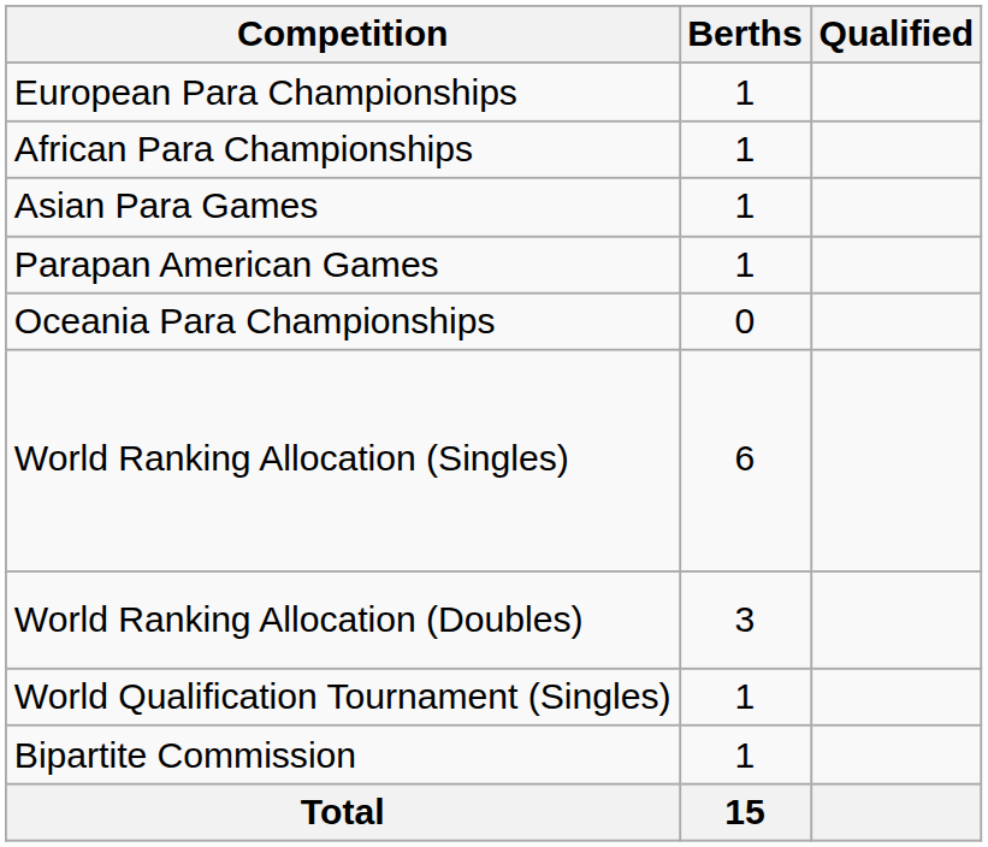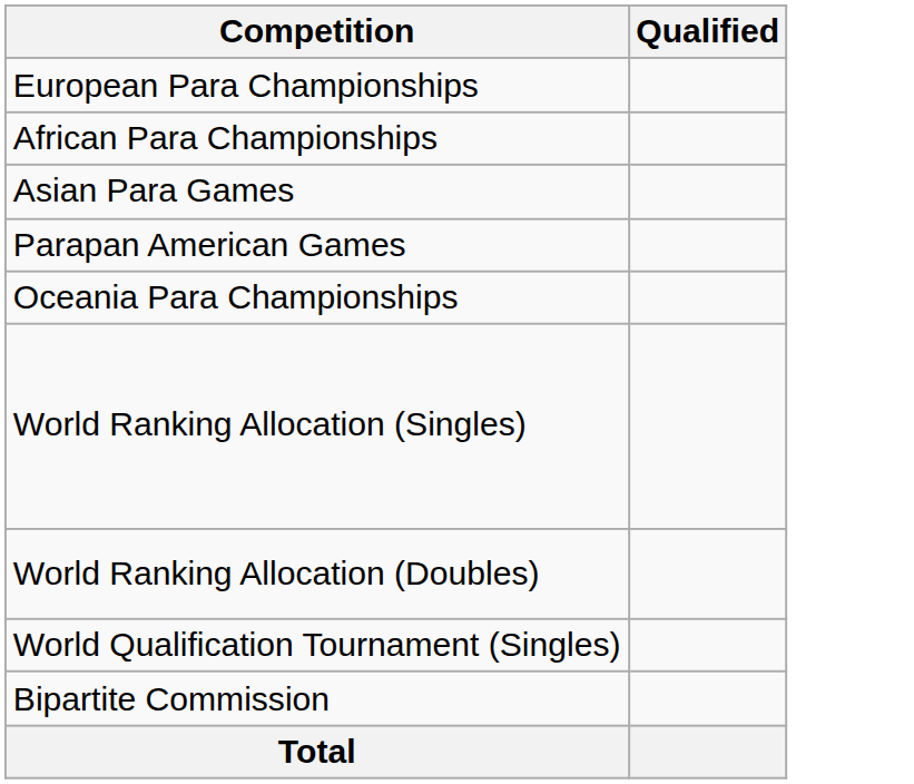- column: Berths | 1 | 1 | 1 | 1 | 0 | 6 | 3 | 1 | 1 | 15
